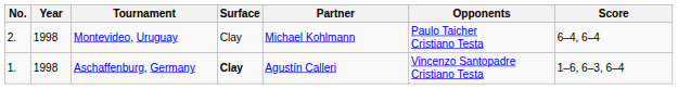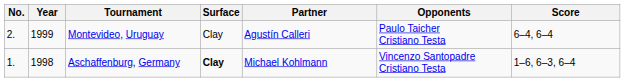Montevideo, Uruguay | Year: 1998 -> 1999
Montevideo, Uruguay | Partner: Michael Kohlmann -> Agustín Calleri
Aschaffenburg, Germany | Partner: Agustín Calleri -> Michael Kohlmann
